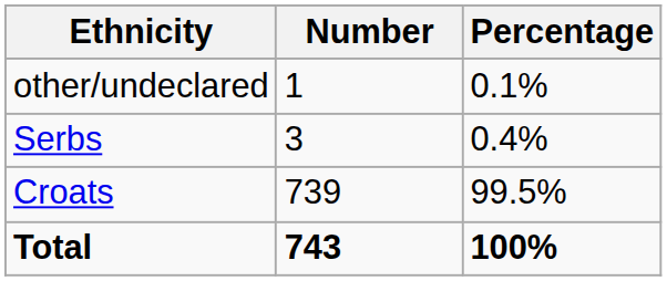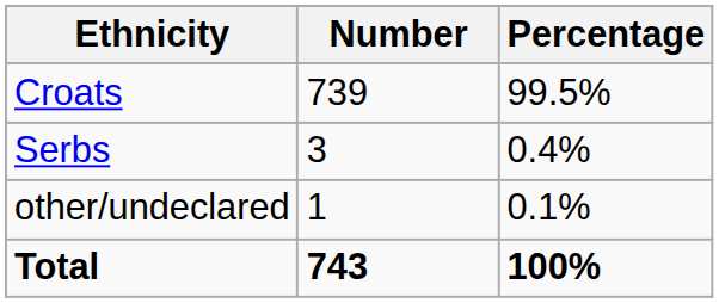rows swapped: Croats <-> other/undeclared
